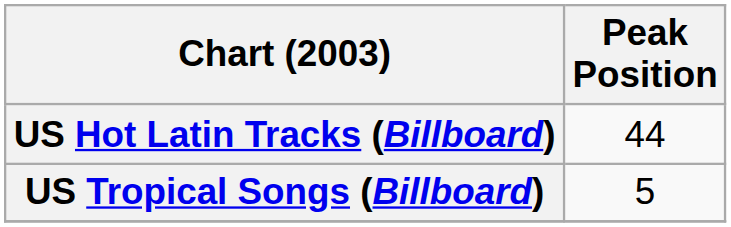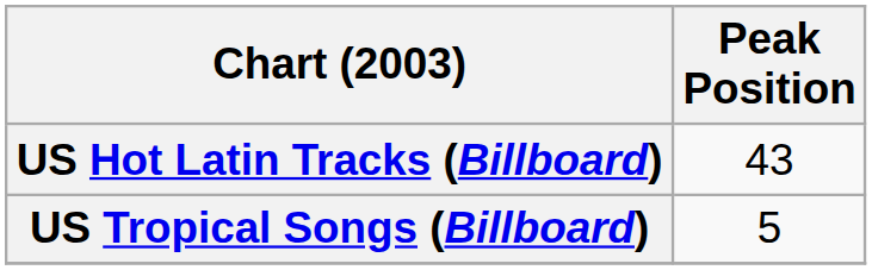US Hot Latin Tracks (Billboard) | Peak Position: 44 -> 43
